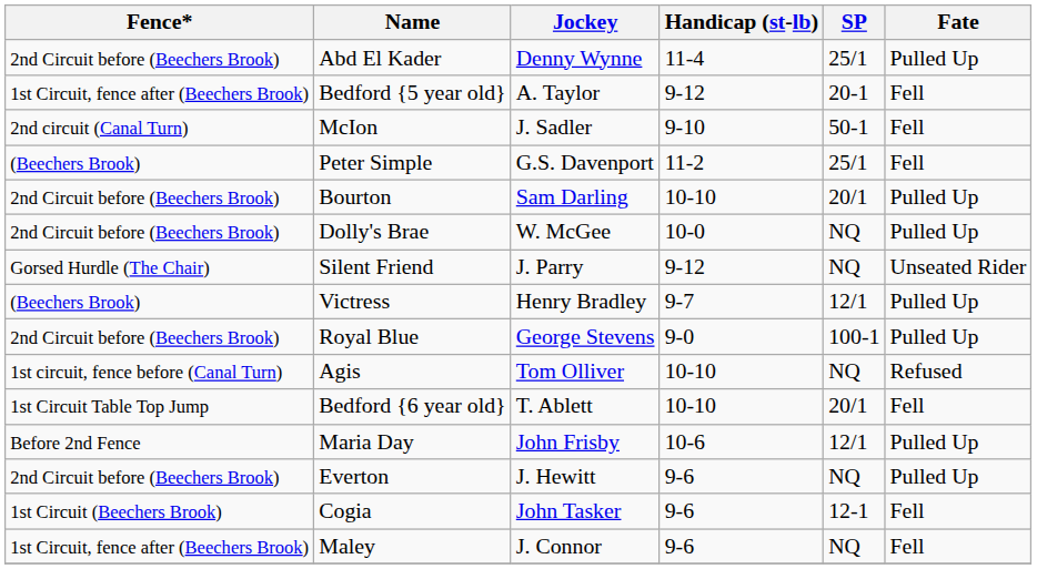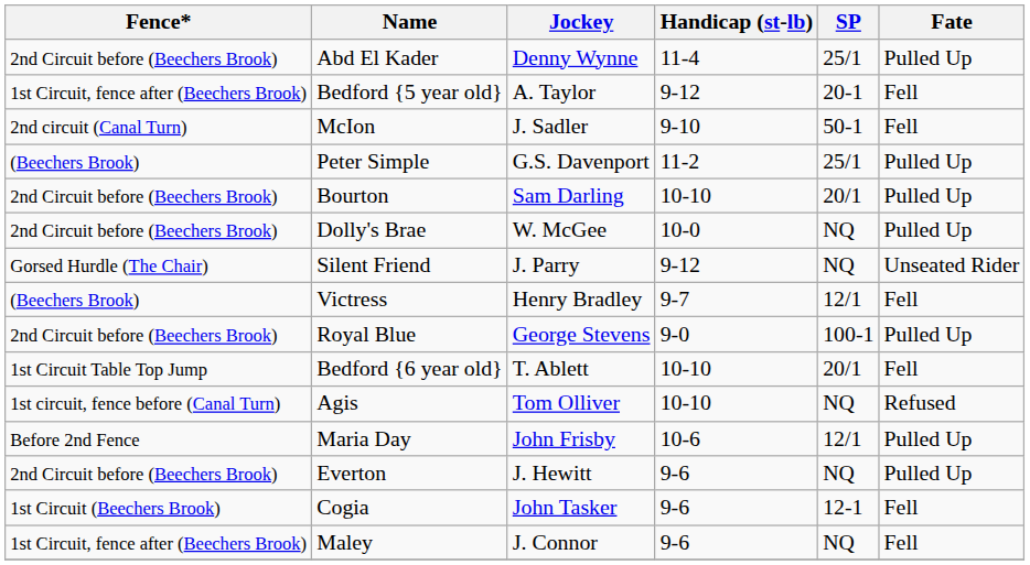Peter Simple | Fate: Fell -> Pulled Up
Victress | Fate: Pulled Up -> Fell
rows swapped: Bedford {6 year old} <-> Agis
